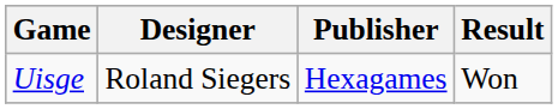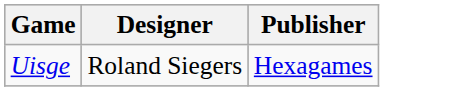- column: Result | Won
